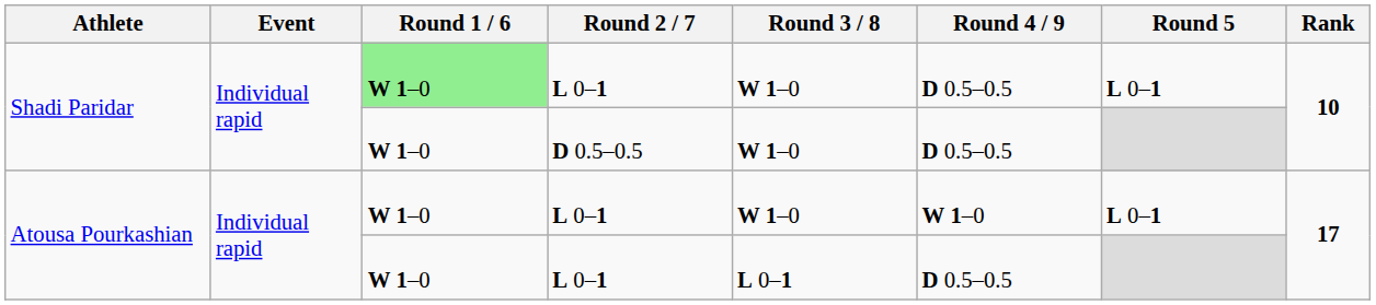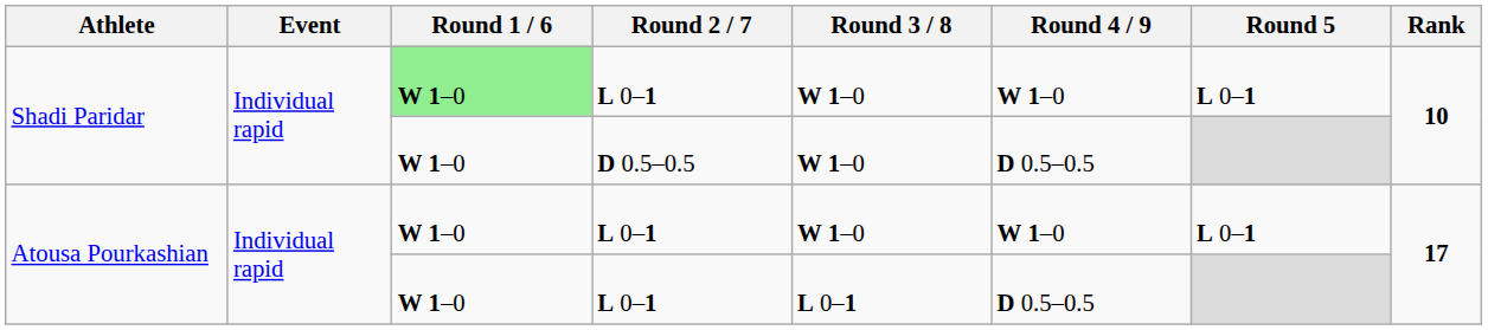Shadi Paridar / L 0–1 | Round 4 / 9: D 0.5–0.5 -> W 1–0
